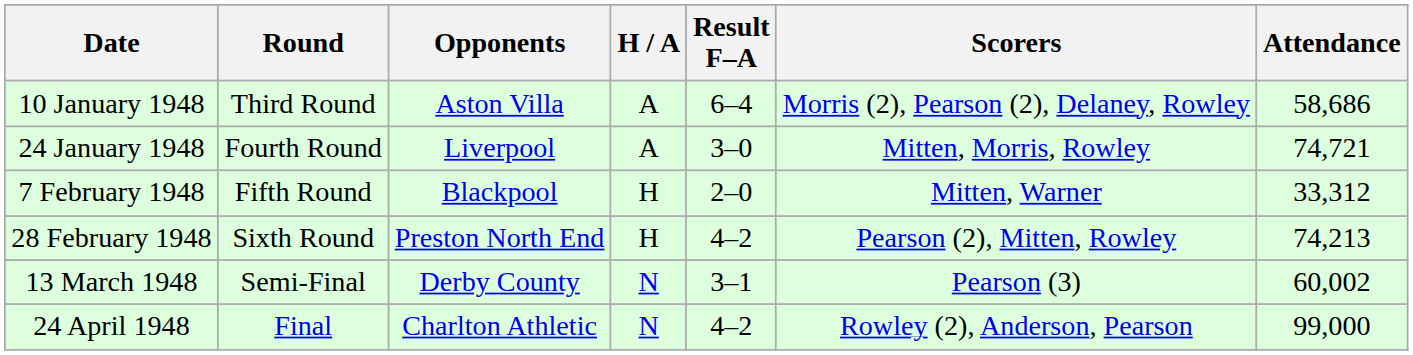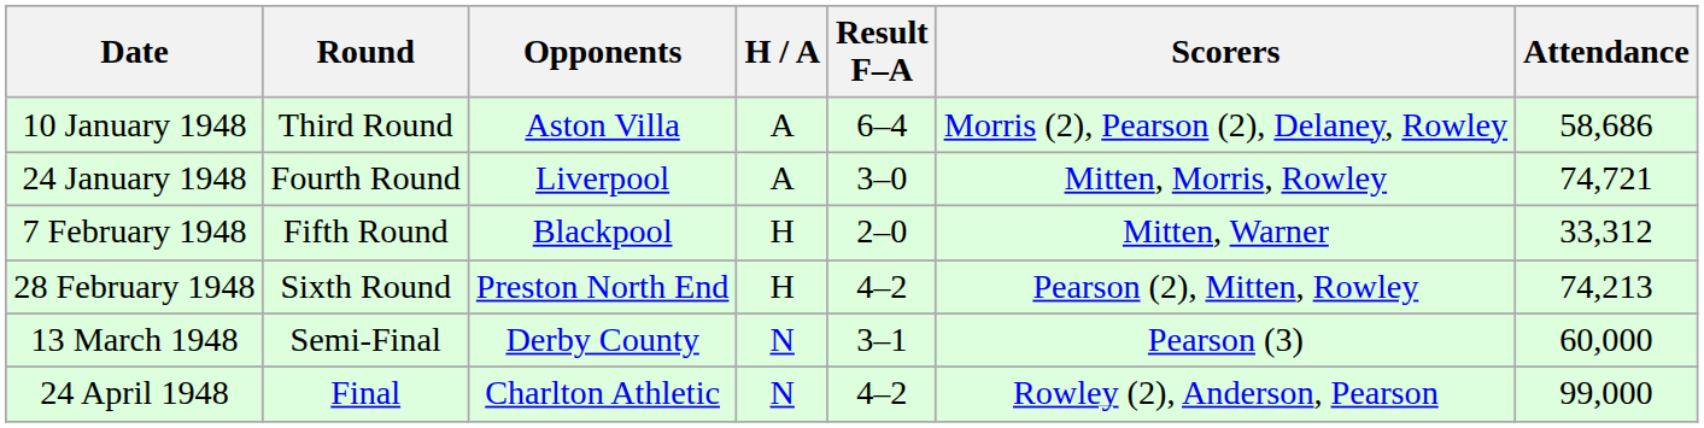13 March 1948 | Attendance: 60,002 -> 60,000
